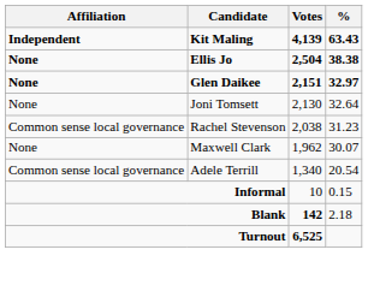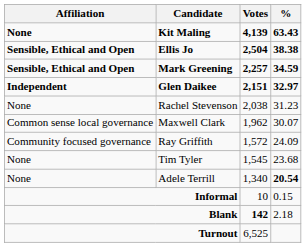Kit Maling | Affiliation: Independent -> None
Ellis Jo | Affiliation: None -> Sensible, Ethical and Open
+ row: Sensible, Ethical and Open | Mark Greening | 2,257 | 34.59
Glen Daikee | Affiliation: None -> Independent
- row: None | Joni Tomsett | 2,130 | 32.64
Rachel Stevenson | Affiliation: Common sense local governance -> None
Maxwell Clark | Affiliation: None -> Common sense local governance
+ row: Community focused governance | Ray Griffith | 1,572 | 24.09
+ row: None | Tim Tyler | 1,545 | 23.68
Adele Terrill | Affiliation: Common sense local governance -> None
Adele Terrill | %: normal -> bold
Turnout | Votes: bold -> normal
